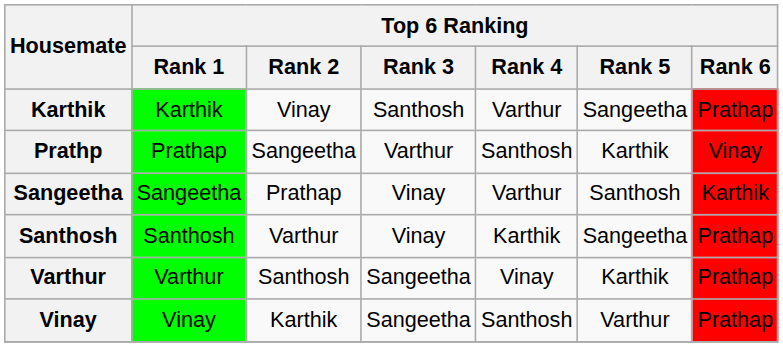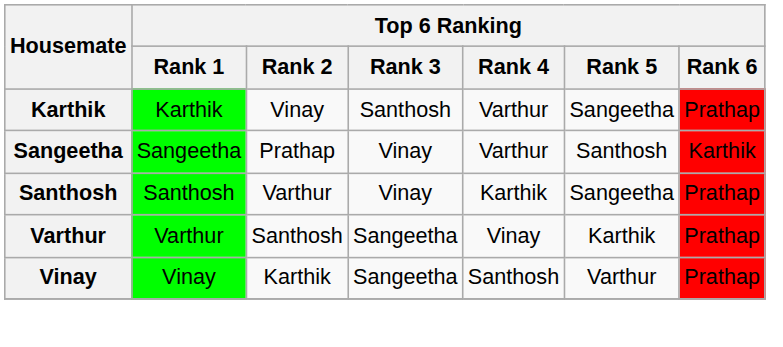- row: Prathp | Prathap | Sangeetha | Varthur | Santhosh | Karthik | Vinay
